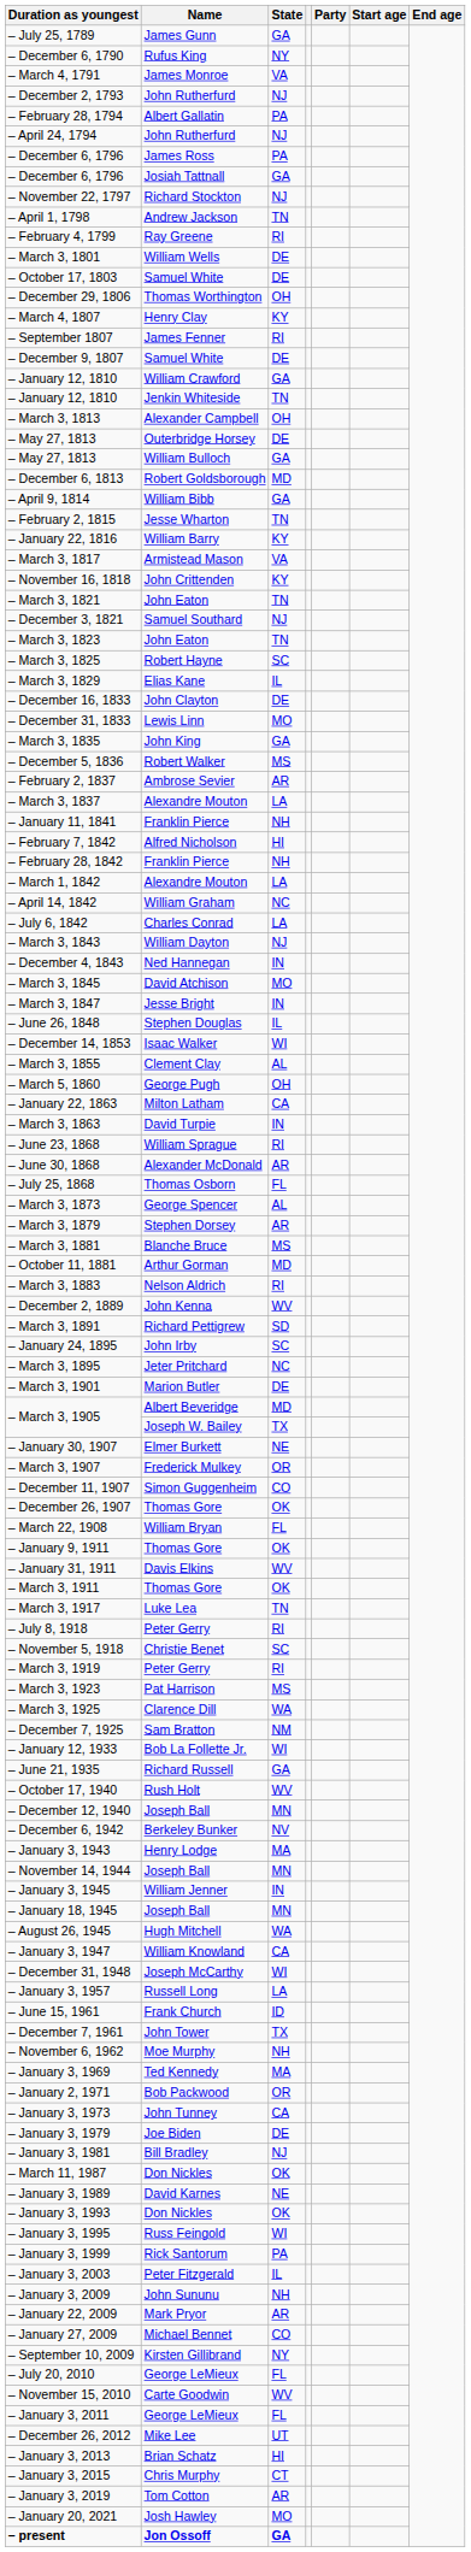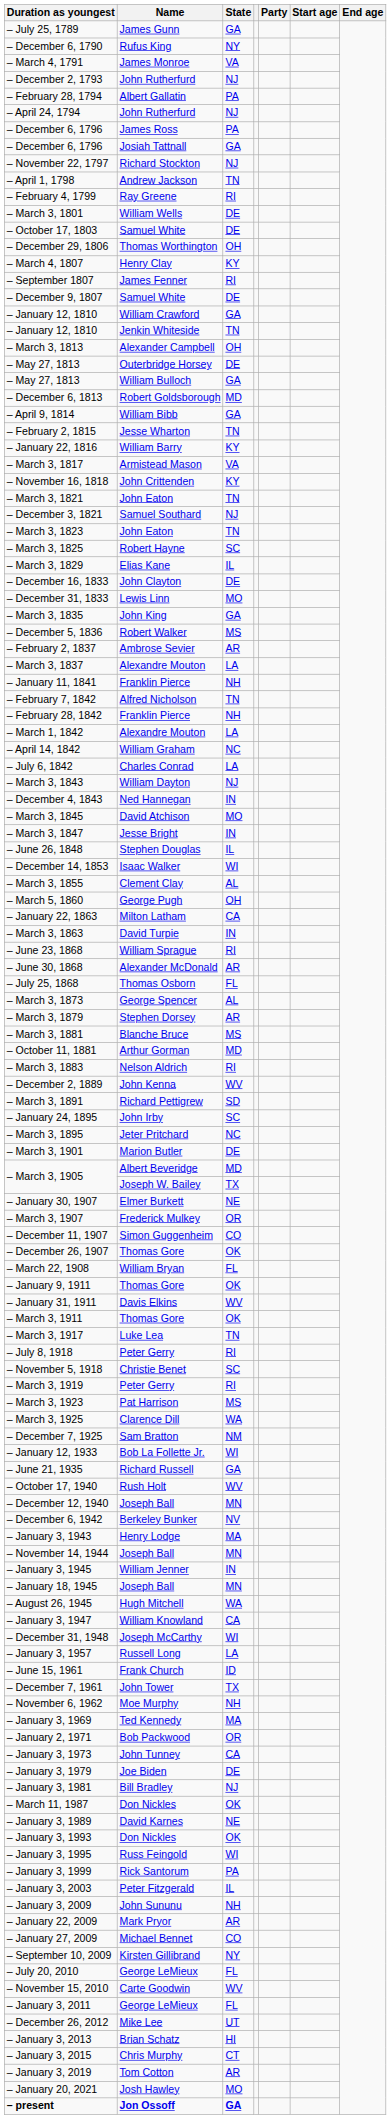– February 7, 1842 | State: HI -> TN
